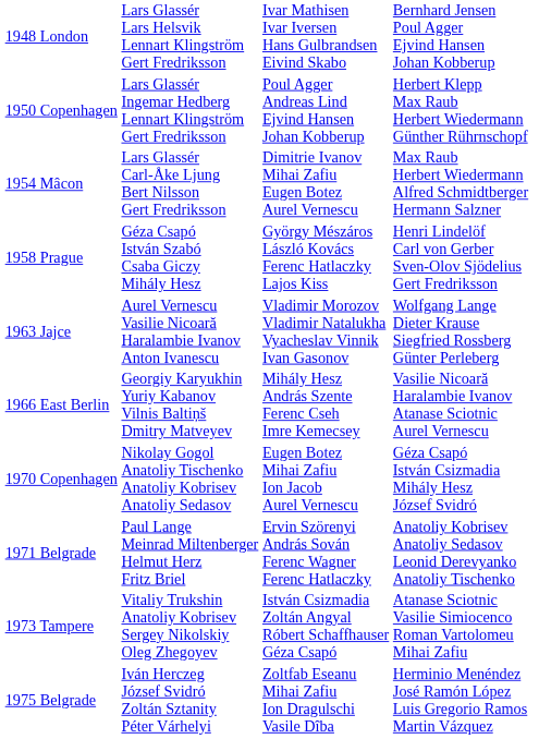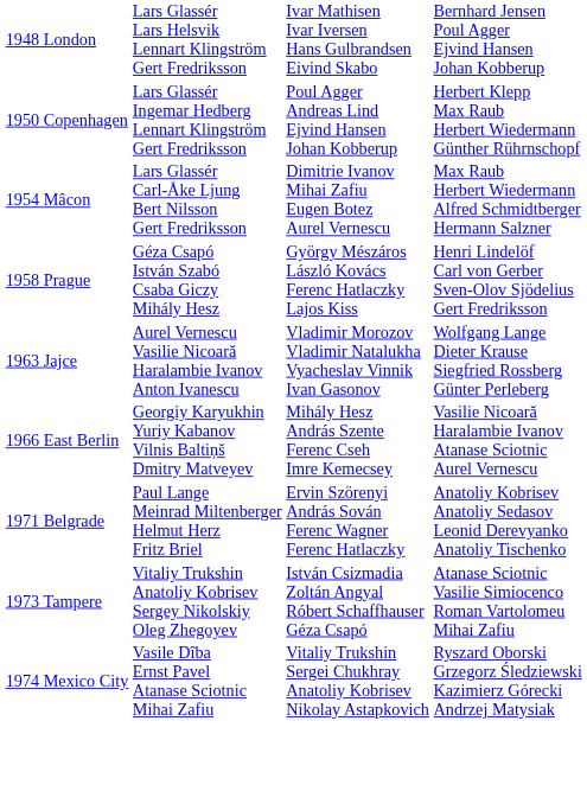- row: 1970 Copenhagen | Nikolay Gogol Anatoliy Tischenko Anatoliy Kobrisev Anatoliy Sedasov | Eugen Botez Mihai Zafiu Ion Jacob Aurel Vernescu | Géza Csapó István Csizmadia Mihály Hesz József Svidró
+ row: 1974 Mexico City | Vasile Dîba Ernst Pavel Atanase Sciotnic Mihai Zafiu | Vitaliy Trukshin Sergei Chukhray Anatoliy Kobrisev Nikolay Astapkovich | Ryszard Oborski Grzegorz Śledziewski Kazimierz Górecki Andrzej Matysiak
- row: 1975 Belgrade | Iván Herczeg József Svidró Zoltán Sztanity Péter Várhelyi | Zoltfab Eseanu Mihai Zafiu Ion Dragulschi Vasile Dîba | Herminio Menéndez José Ramón López Luis Gregorio Ramos Martin Vázquez
